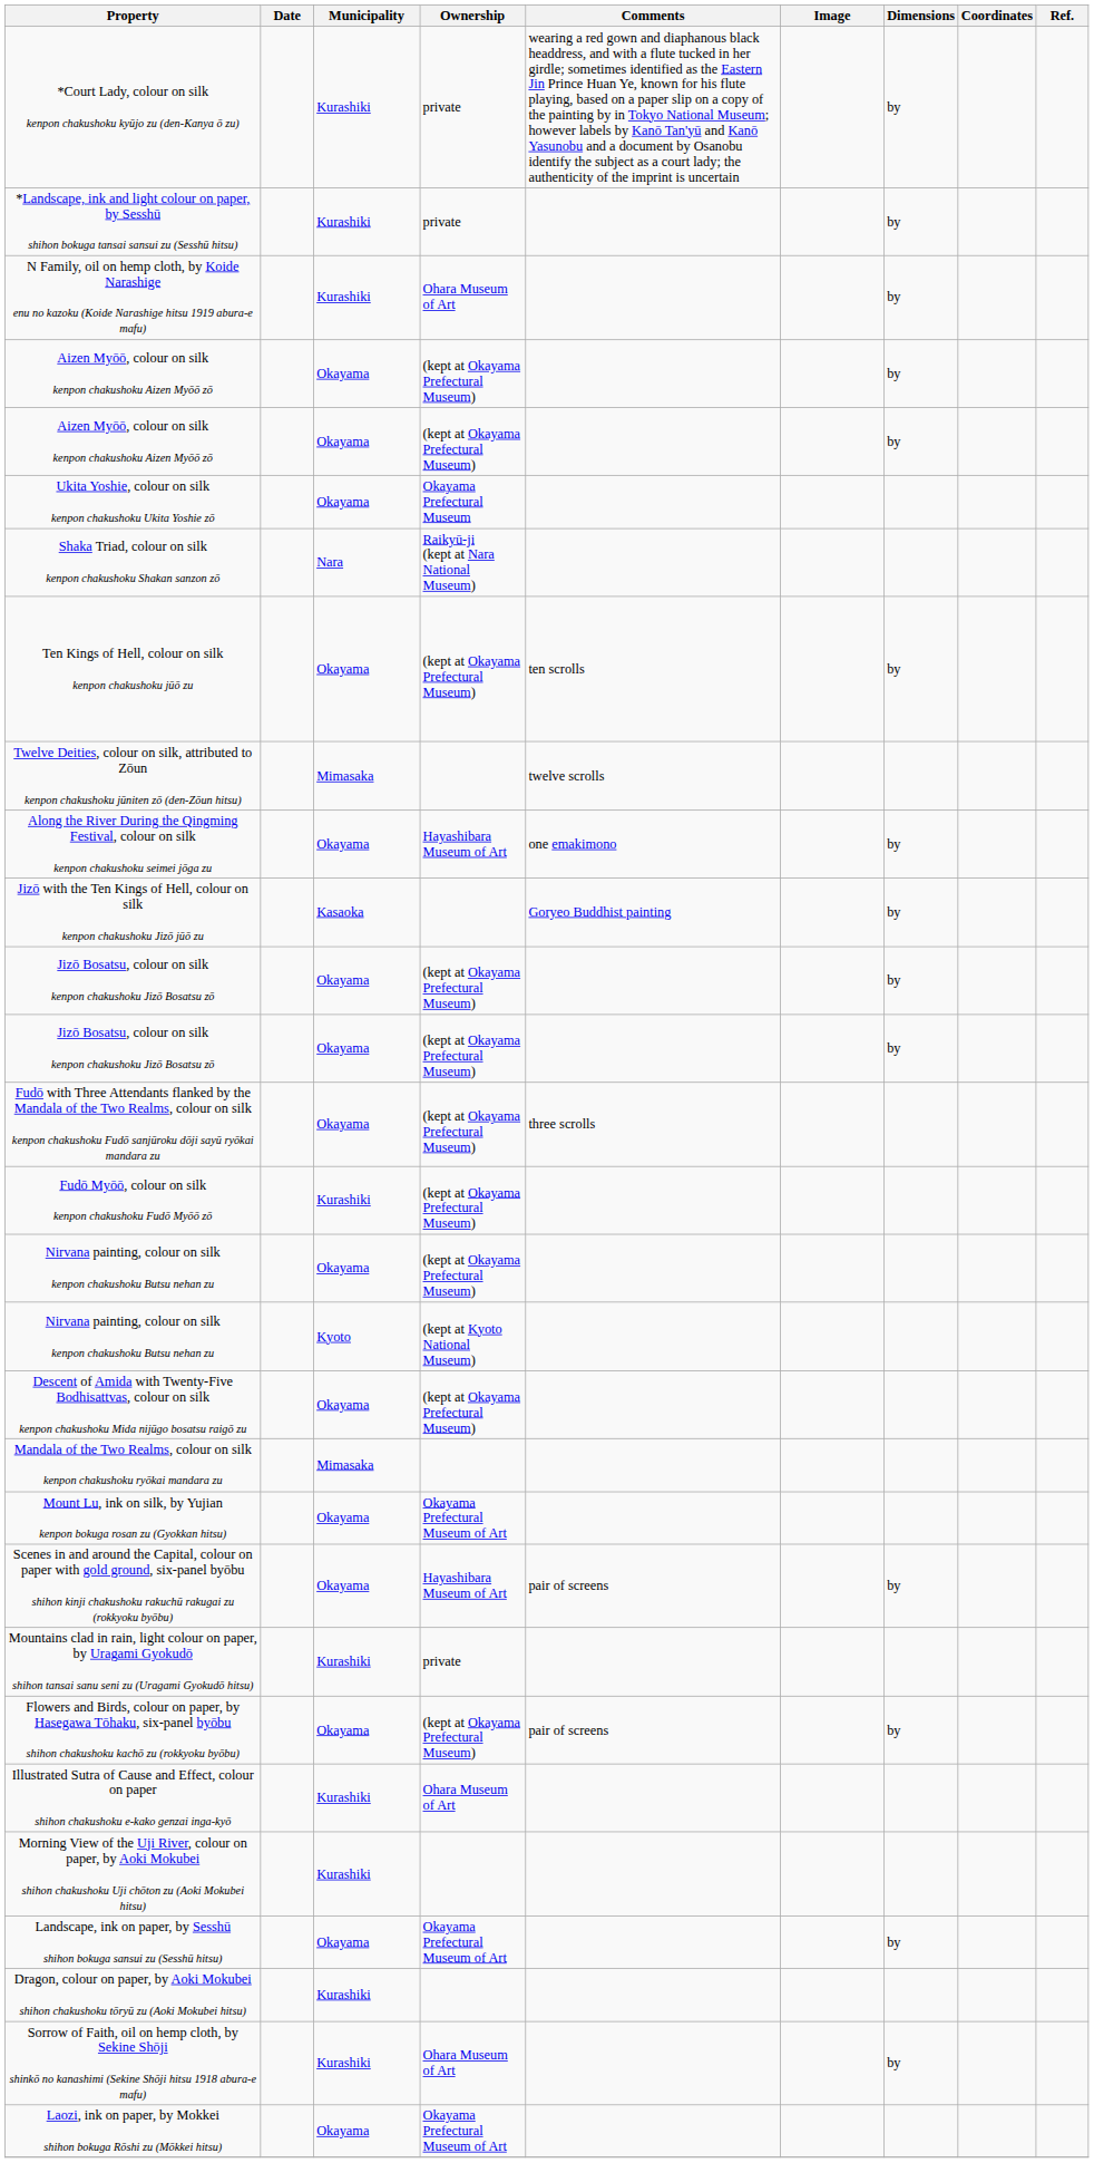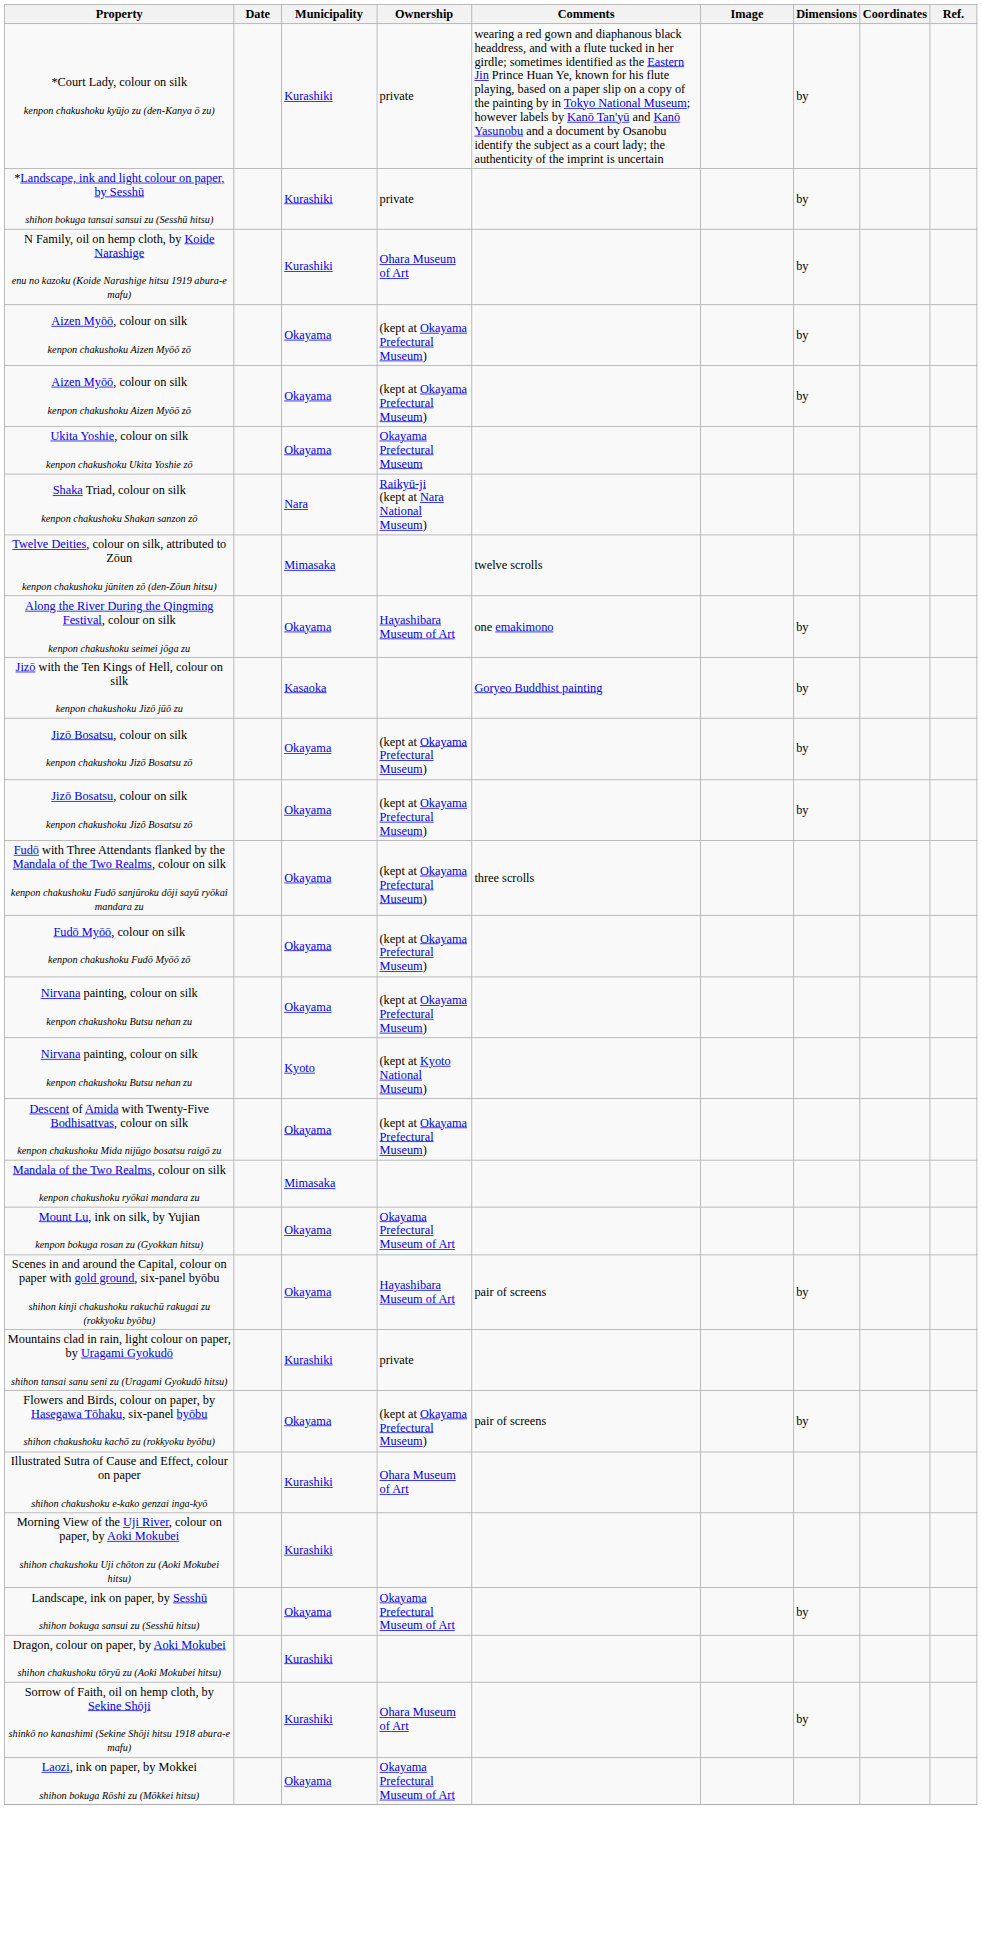- row: Ten Kings of Hell, colour on silk kenpon chakushoku jūō zu | Okayama | (kept at Okayama Prefectural Museum) | ten scrolls | by
Fudō Myōō, colour on silk kenpon chakushoku Fudō Myōō zō | Municipality: Kurashiki -> Okayama
